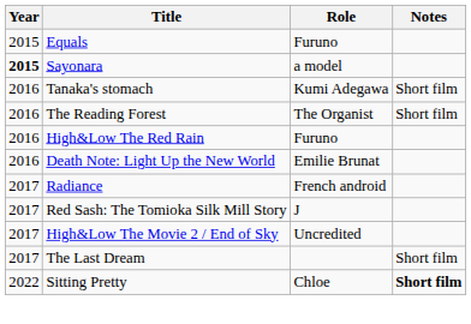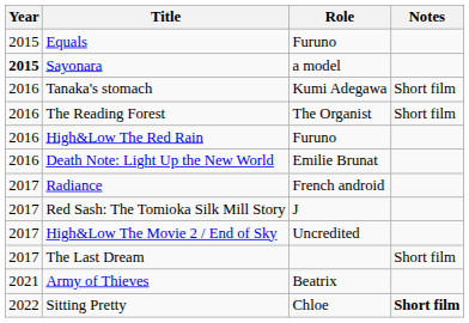+ row: 2021 | Army of Thieves | Beatrix
